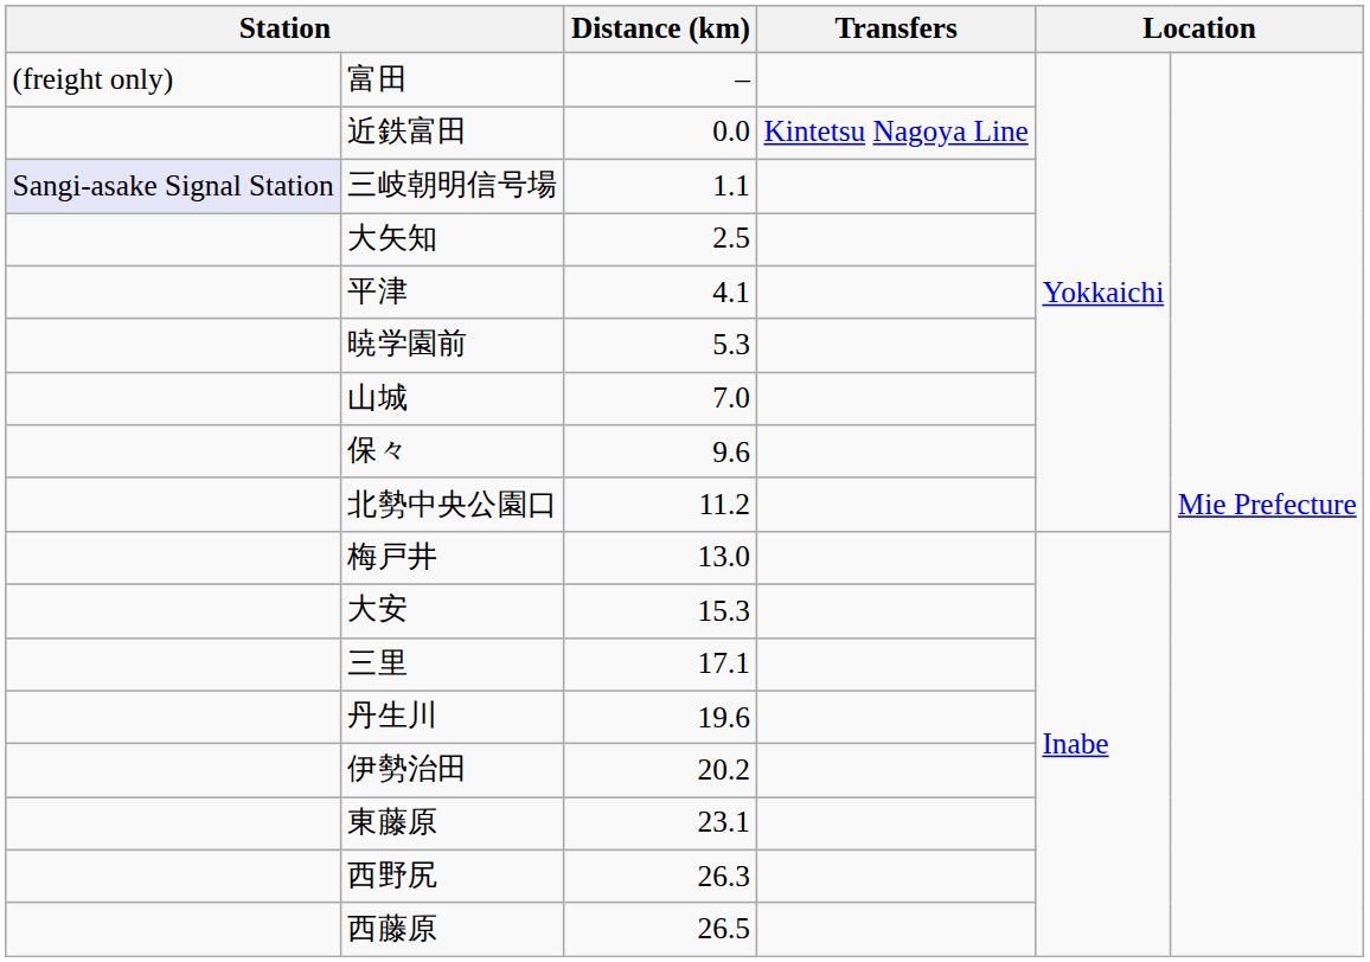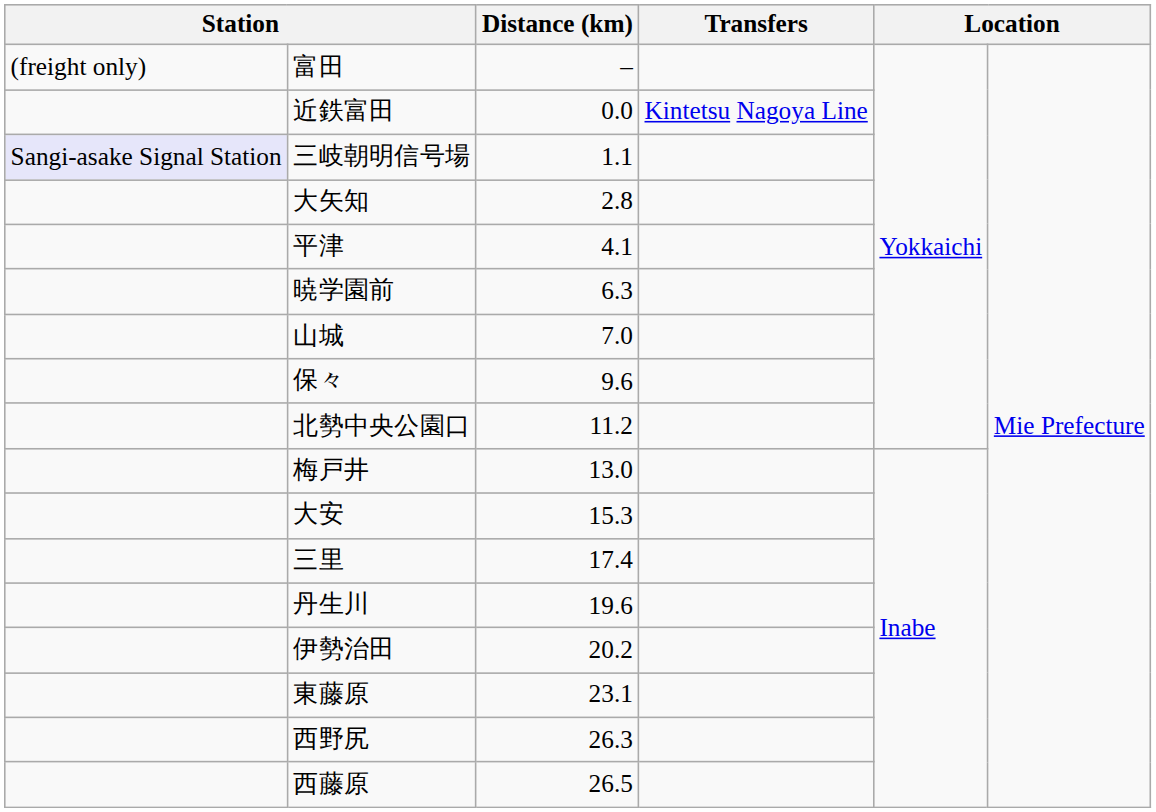大矢知 | Distance (km): 2.5 -> 2.8
暁学園前 | Distance (km): 5.3 -> 6.3
三里 | Distance (km): 17.1 -> 17.4
